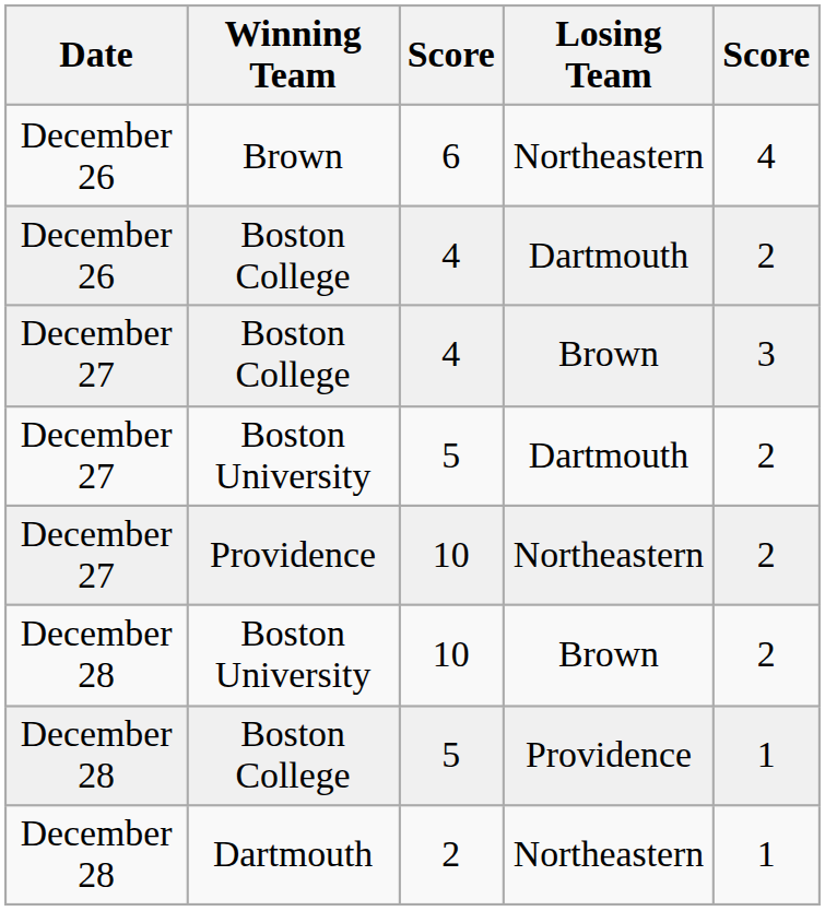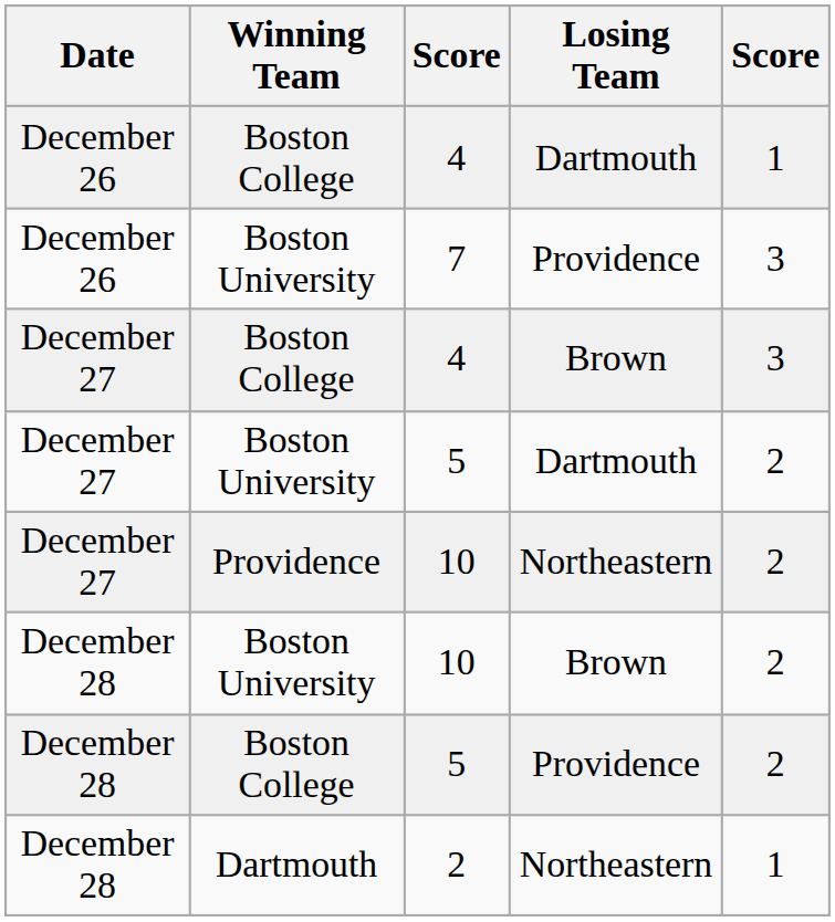- row: December 26 | Brown | 6 | Northeastern | 4
4 / Dartmouth | column 5: 2 -> 1
+ row: December 26 | Boston University | 7 | Providence | 3
5 / Providence | column 5: 1 -> 2
